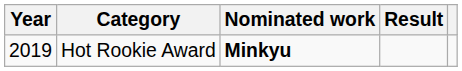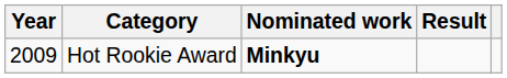Hot Rookie Award | Year: 2019 -> 2009
